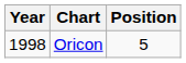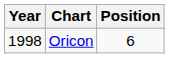Oricon | Position: 5 -> 6
